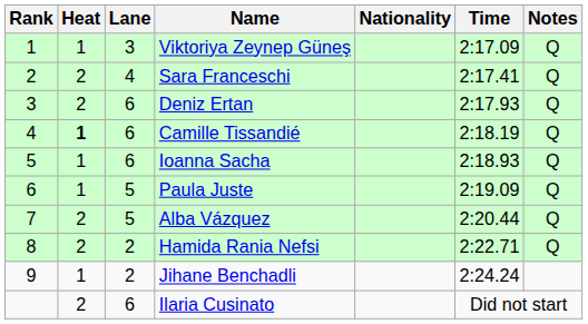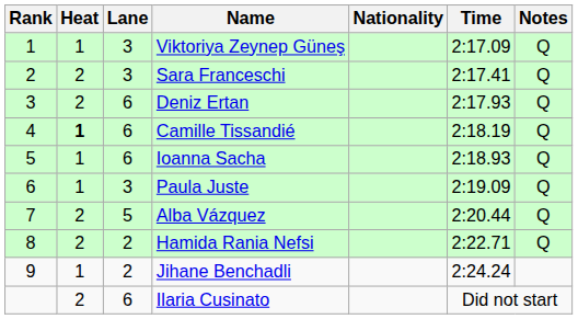Sara Franceschi | Lane: 4 -> 3
Paula Juste | Lane: 5 -> 3
